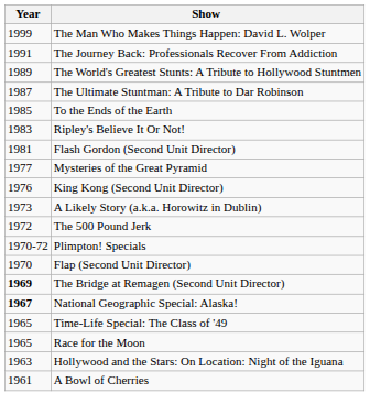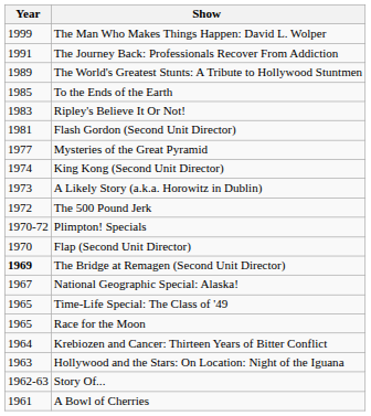- row: 1987 | The Ultimate Stuntman: A Tribute to Dar Robinson
King Kong (Second Unit Director) | Year: 1976 -> 1974
National Geographic Special: Alaska! | Year: bold -> normal
+ row: 1964 | Krebiozen and Cancer: Thirteen Years of Bitter Conflict
+ row: 1962-63 | Story Of...
